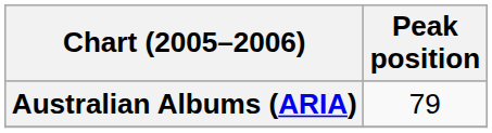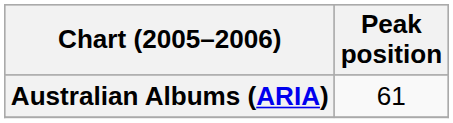Australian Albums (ARIA) | Peak position: 79 -> 61
